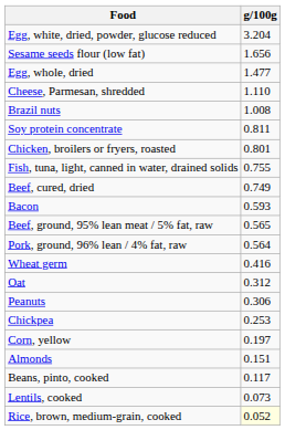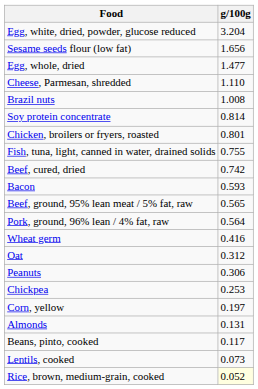Soy protein concentrate | g/100g: 0.811 -> 0.814
Beef, cured, dried | g/100g: 0.749 -> 0.742
Almonds | g/100g: 0.151 -> 0.131
